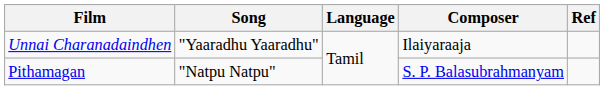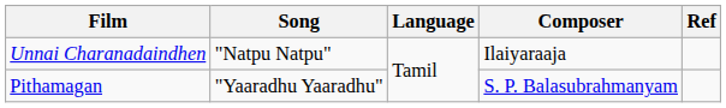Unnai Charanadaindhen | Song: "Yaaradhu Yaaradhu" -> "Natpu Natpu"
Pithamagan | Song: "Natpu Natpu" -> "Yaaradhu Yaaradhu"
